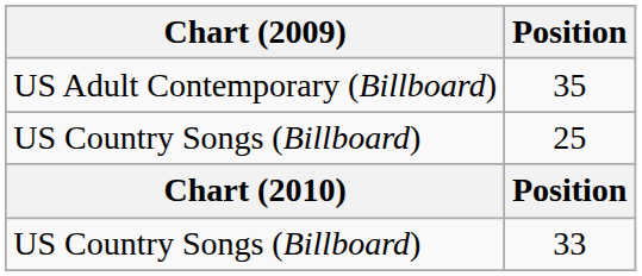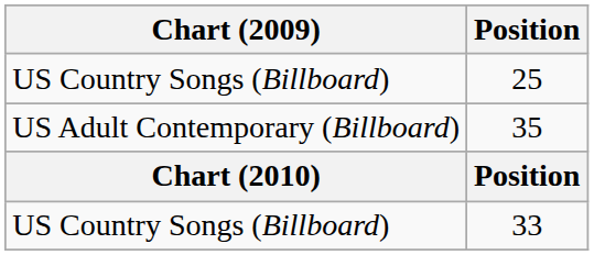rows swapped: 35 <-> 25
